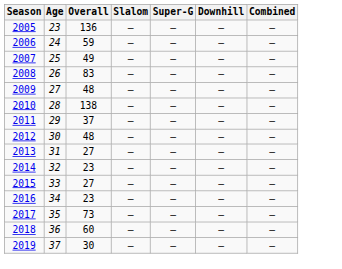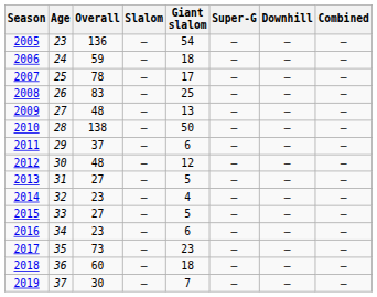+ column: Giant slalom | 54 | 18 | 17 | 25 | 13 | 50 | 6 | 12 | 5 | 4 | 5 | 6 | 23 | 18 | 7
2007 | Overall: 49 -> 78
